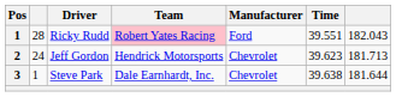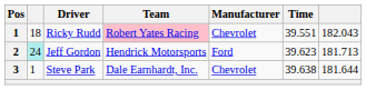Ricky Rudd | column 2: 28 -> 18
Ricky Rudd | Manufacturer: Ford -> Chevrolet
Jeff Gordon | column 2: no background -> paleturquoise background
Jeff Gordon | Manufacturer: Chevrolet -> Ford
